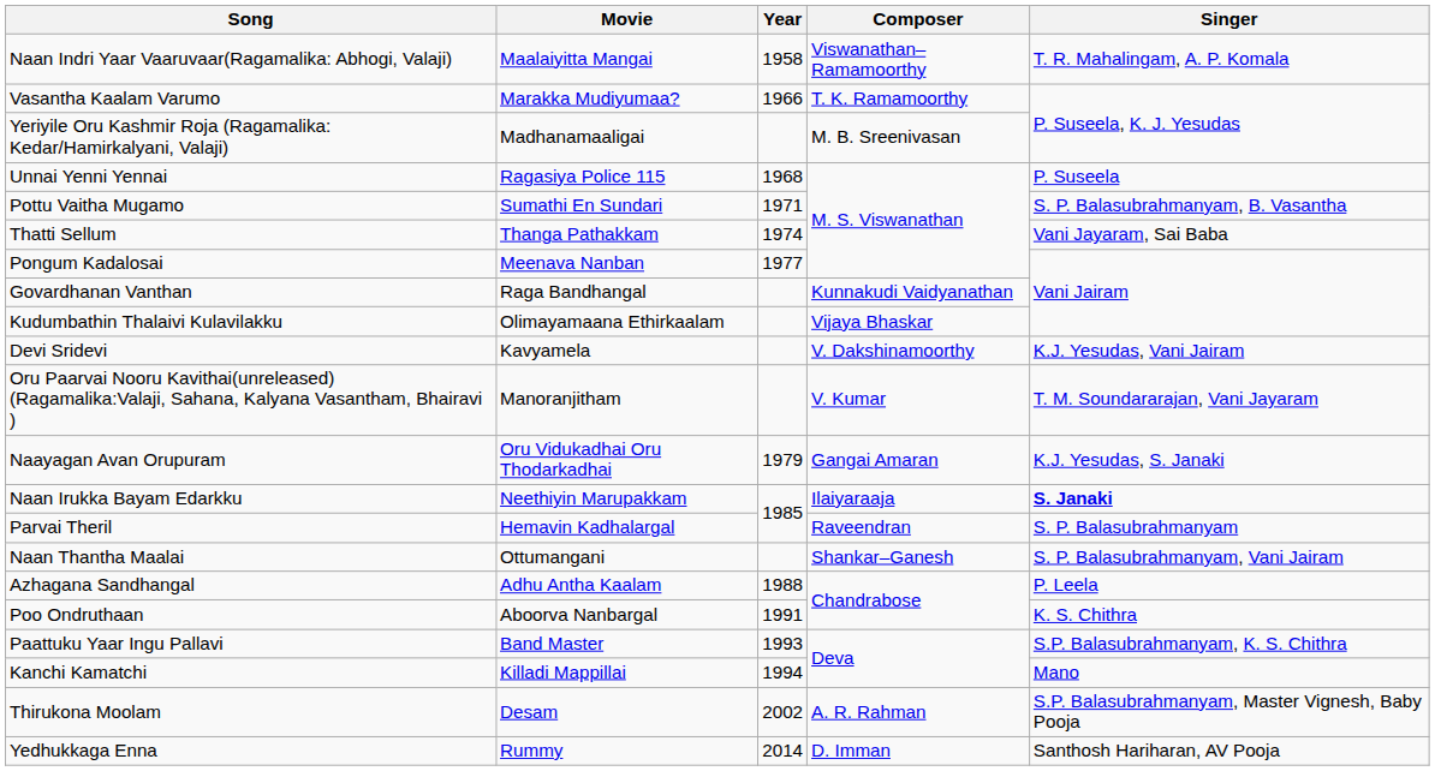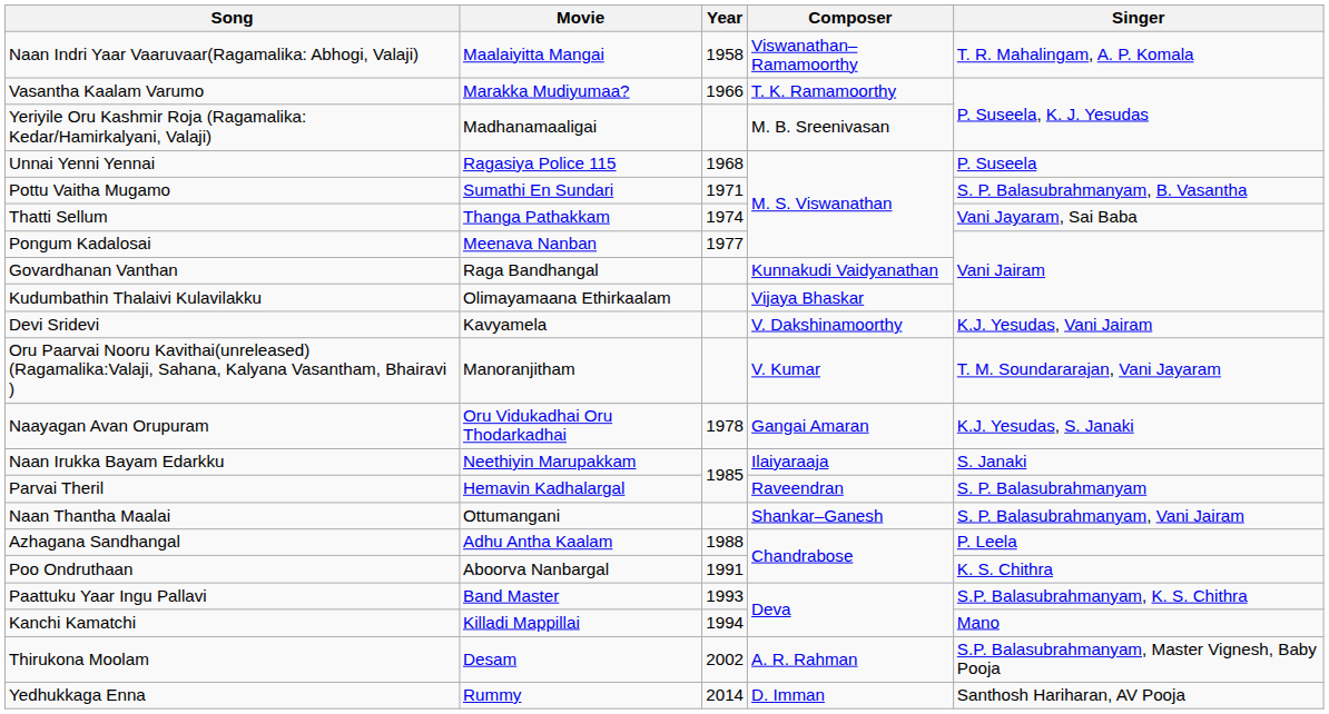Naayagan Avan Orupuram | Year: 1979 -> 1978
Naan Irukka Bayam Edarkku | Singer: bold -> normal
